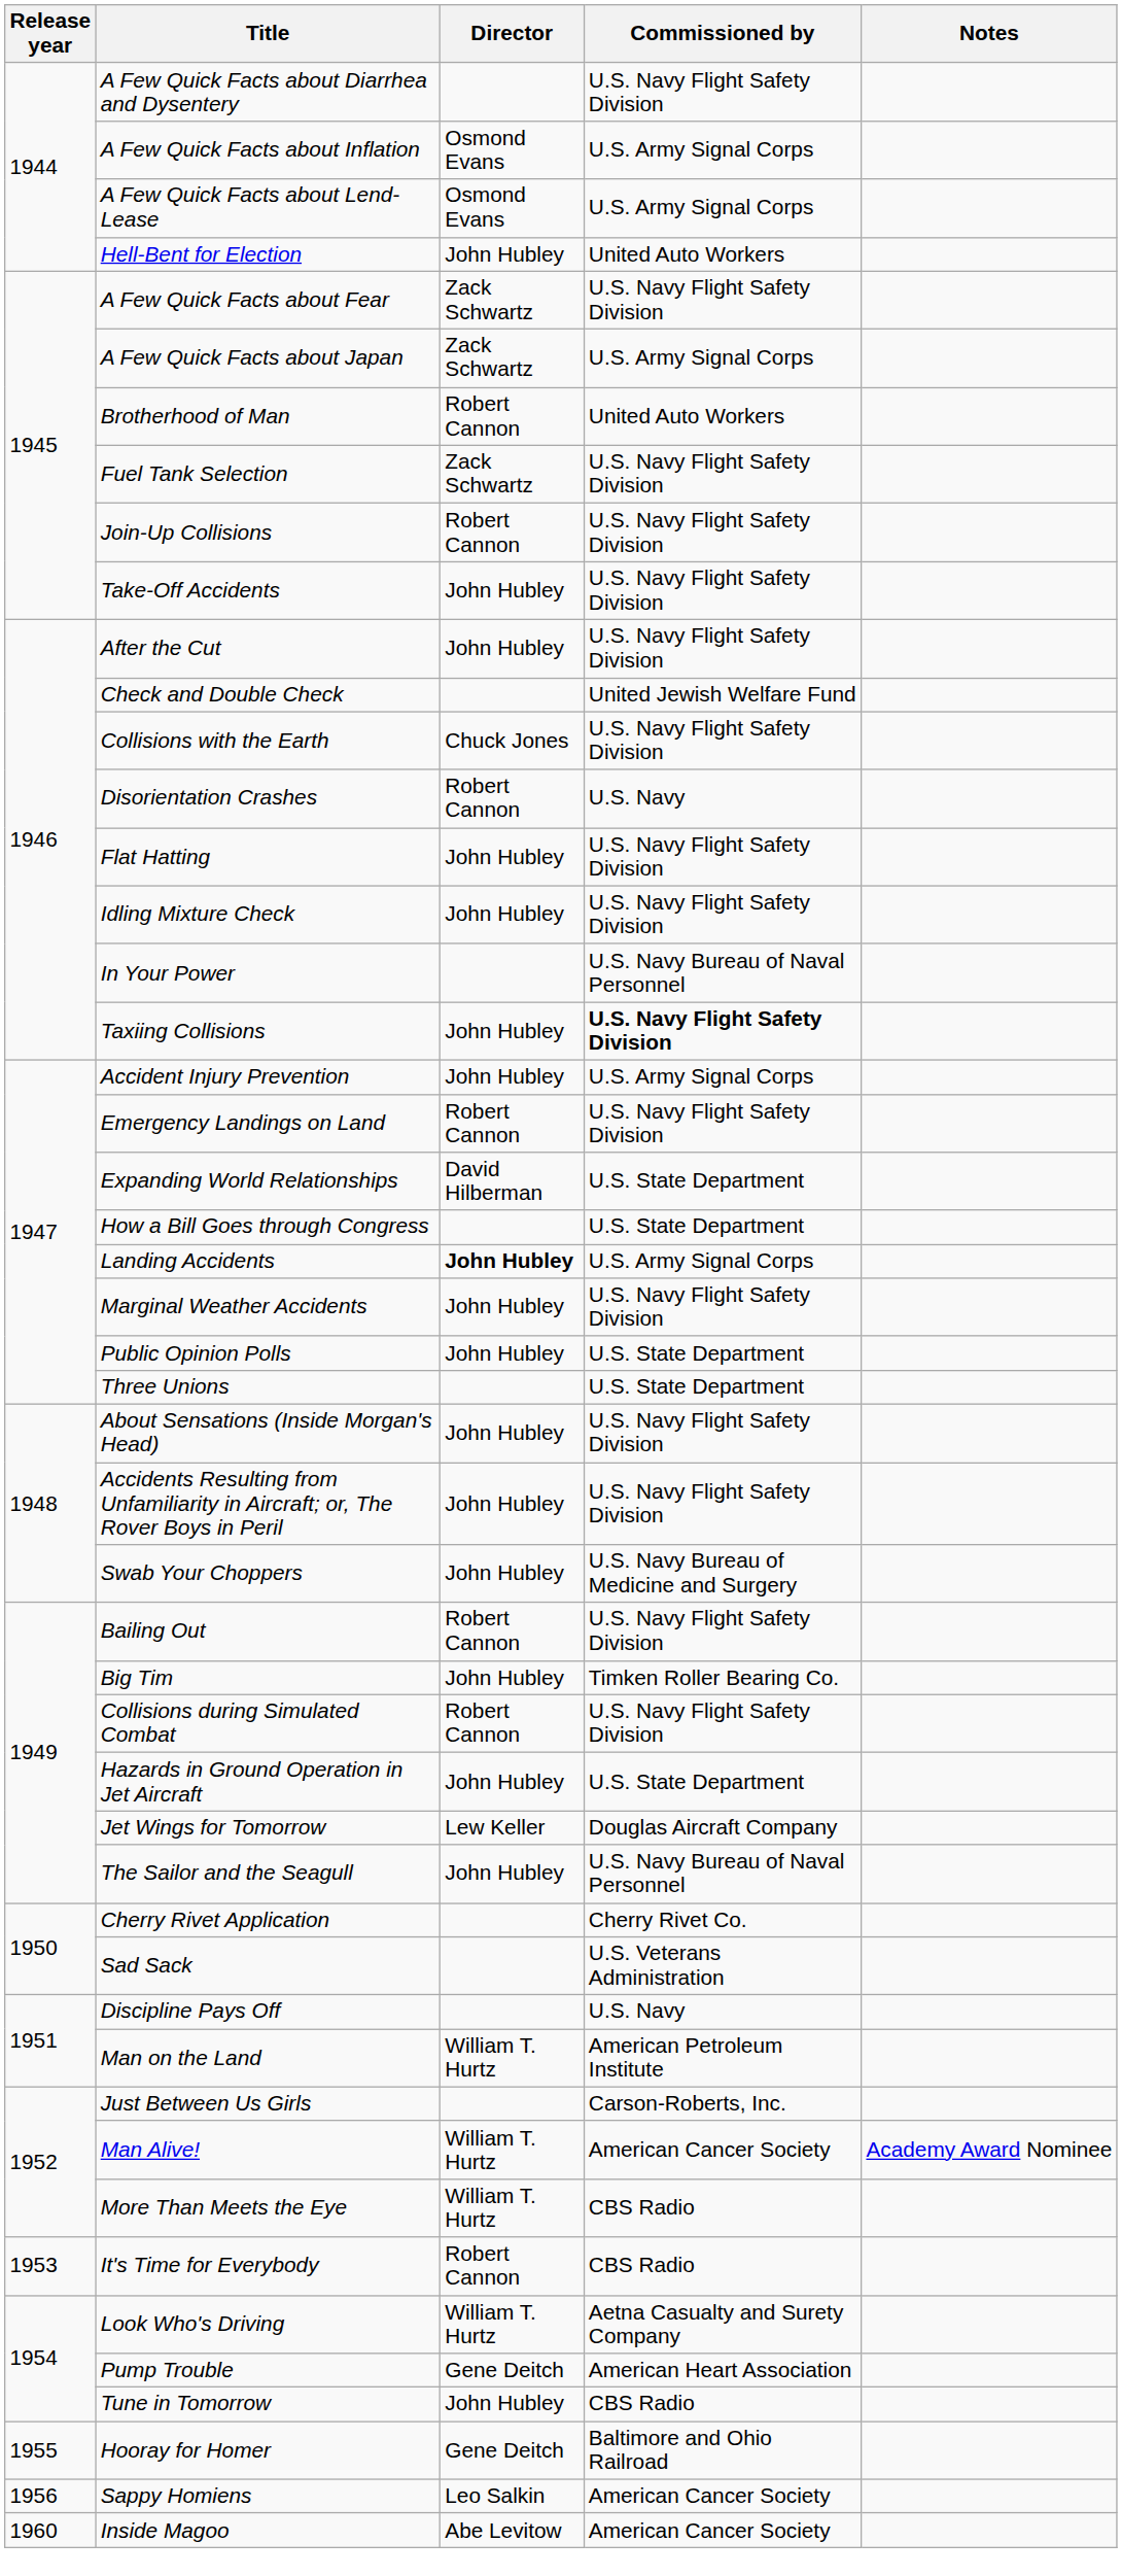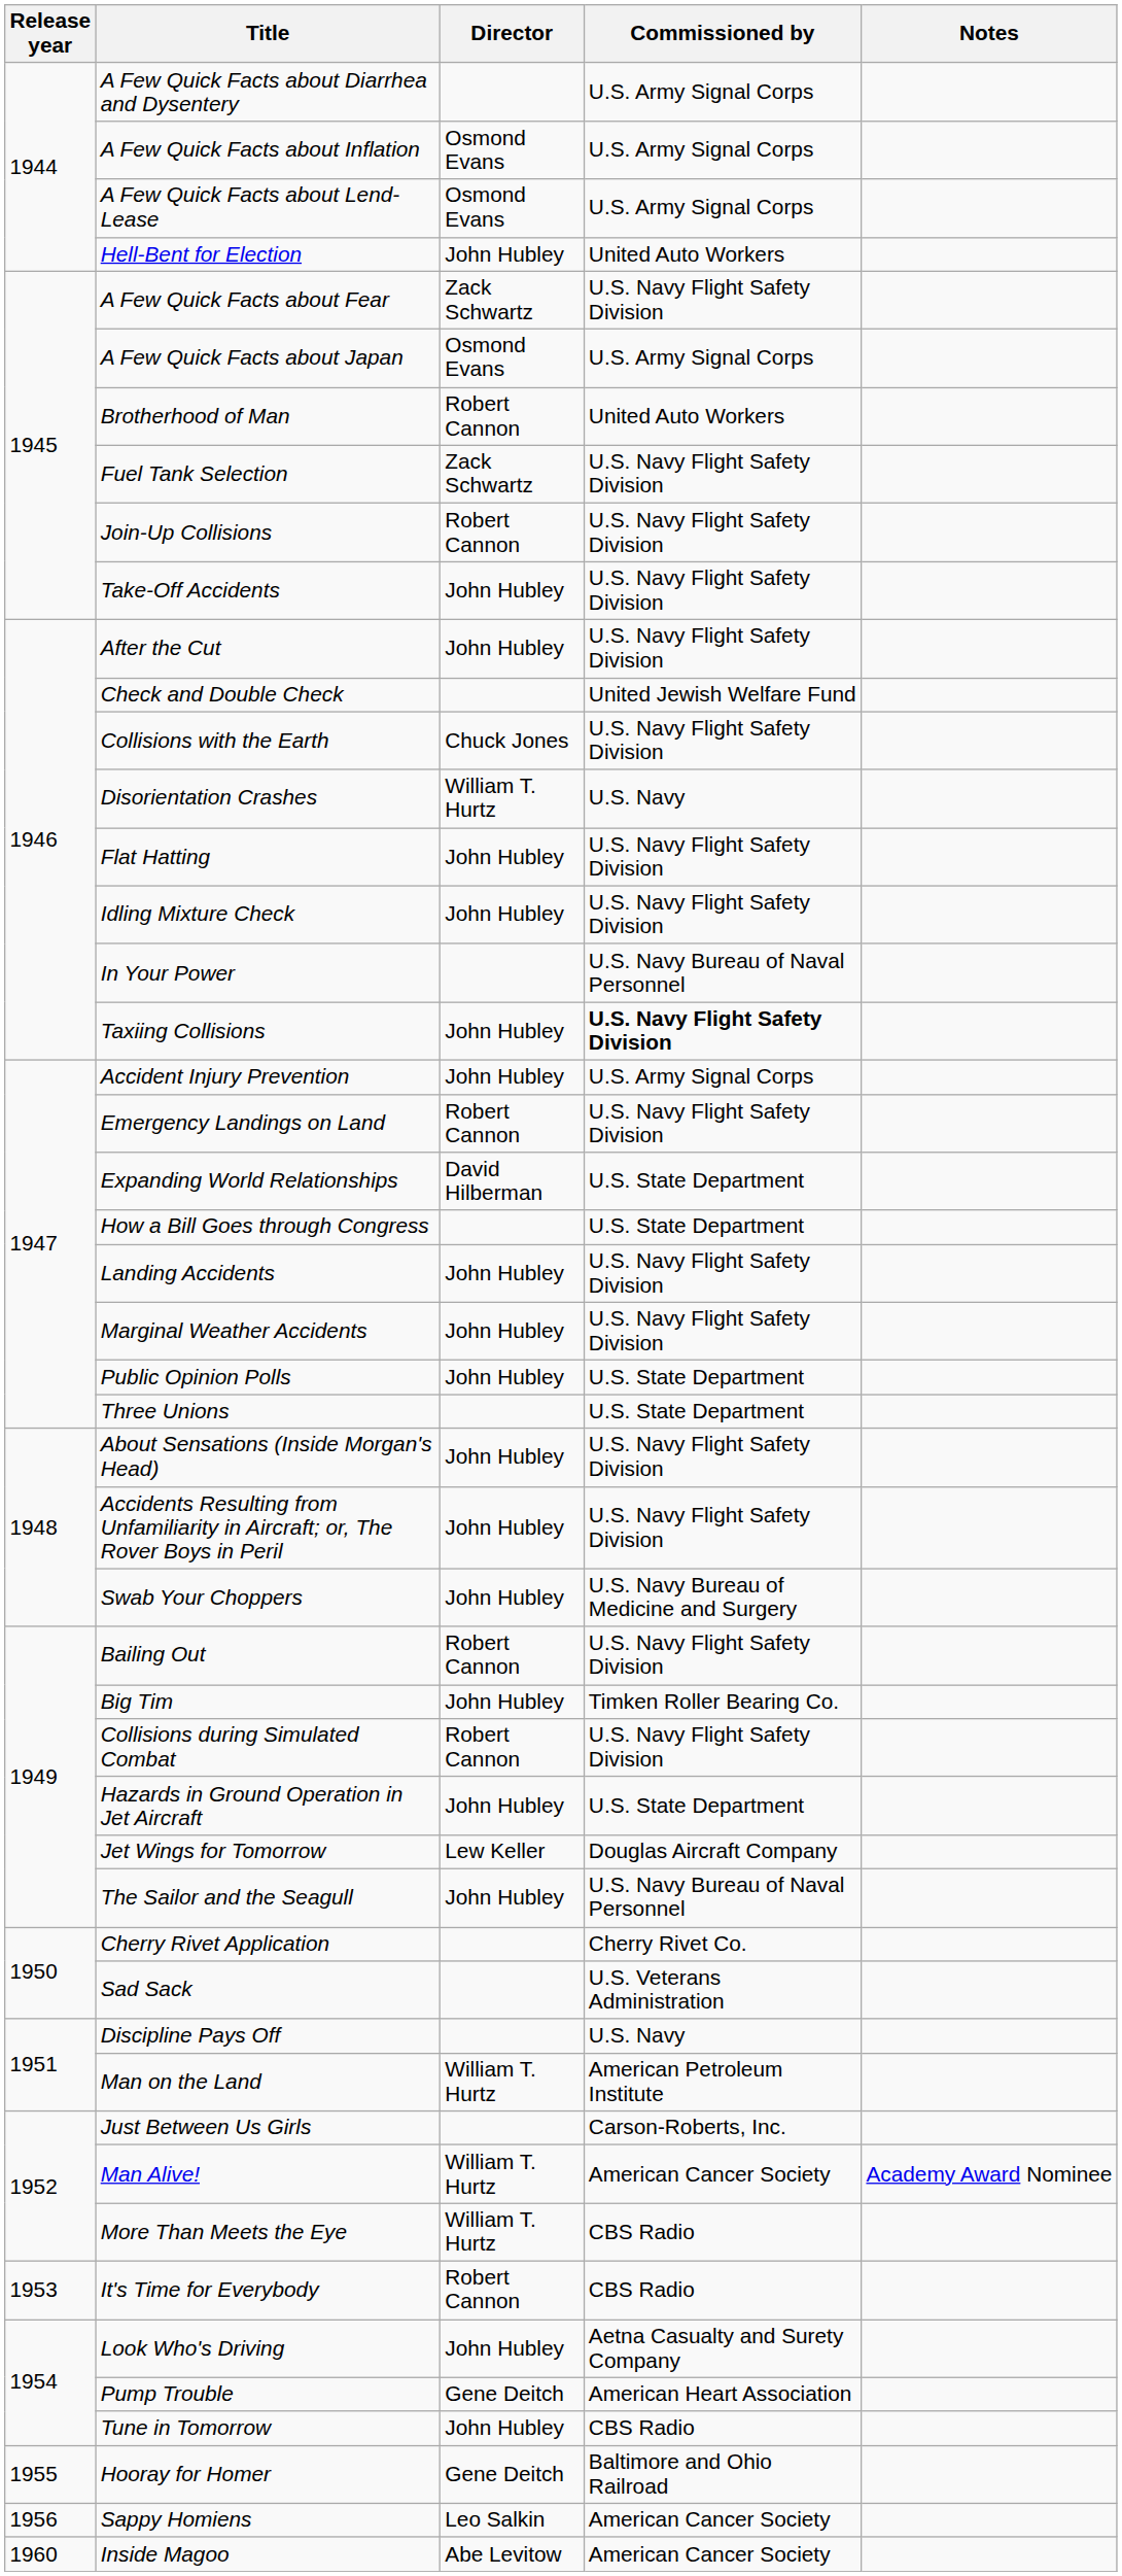A Few Quick Facts about Diarrhea and Dysentery | Commissioned by: U.S. Navy Flight Safety Division -> U.S. Army Signal Corps
A Few Quick Facts about Japan | Director: Zack Schwartz -> Osmond Evans
Disorientation Crashes | Director: Robert Cannon -> William T. Hurtz
Landing Accidents | Director: bold -> normal
Landing Accidents | Commissioned by: U.S. Army Signal Corps -> U.S. Navy Flight Safety Division
Look Who's Driving | Director: William T. Hurtz -> John Hubley
